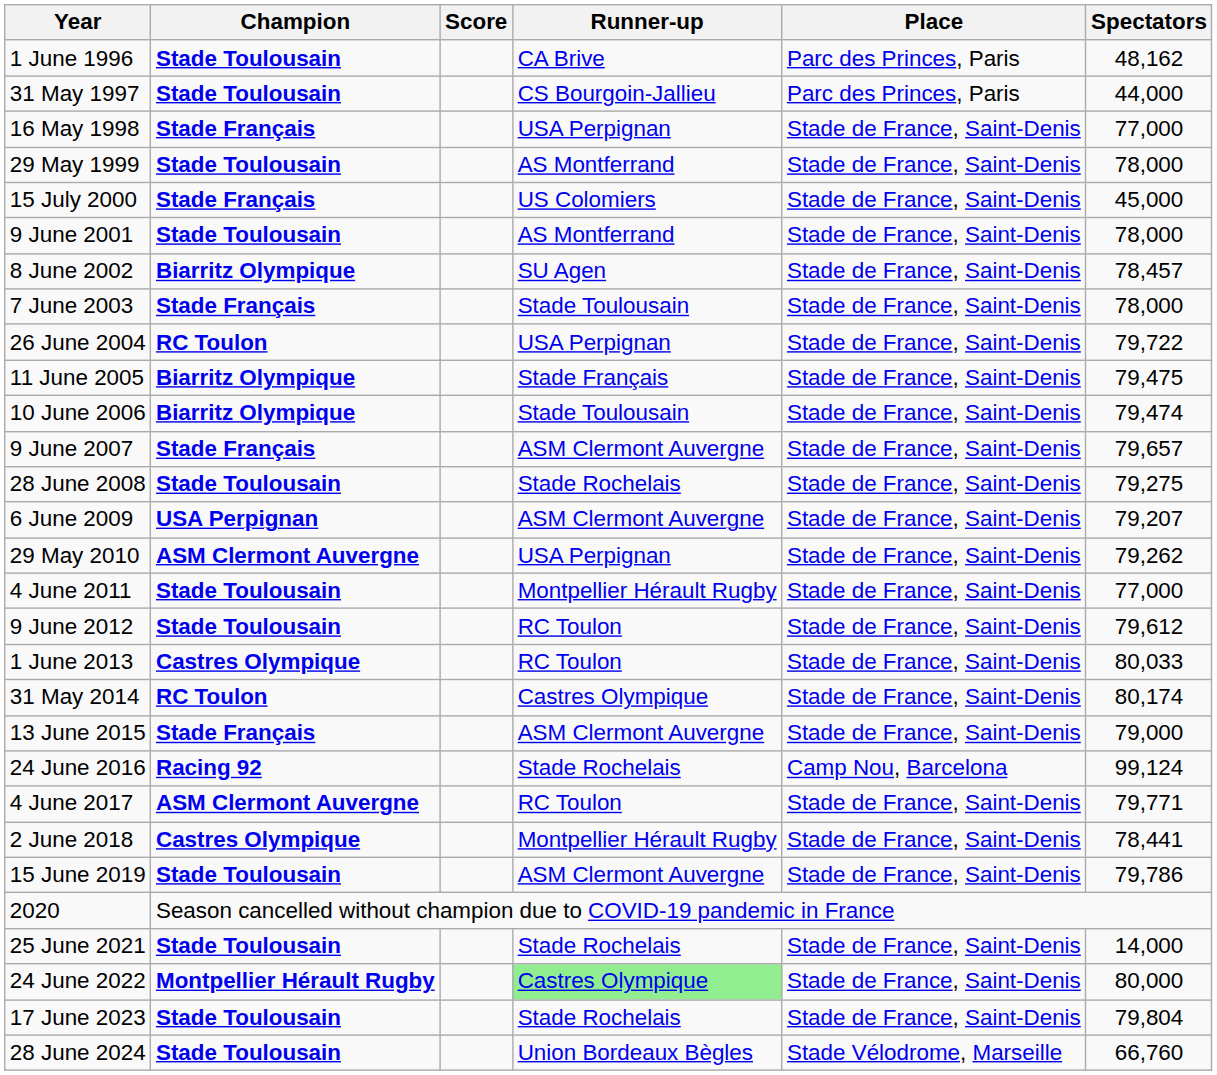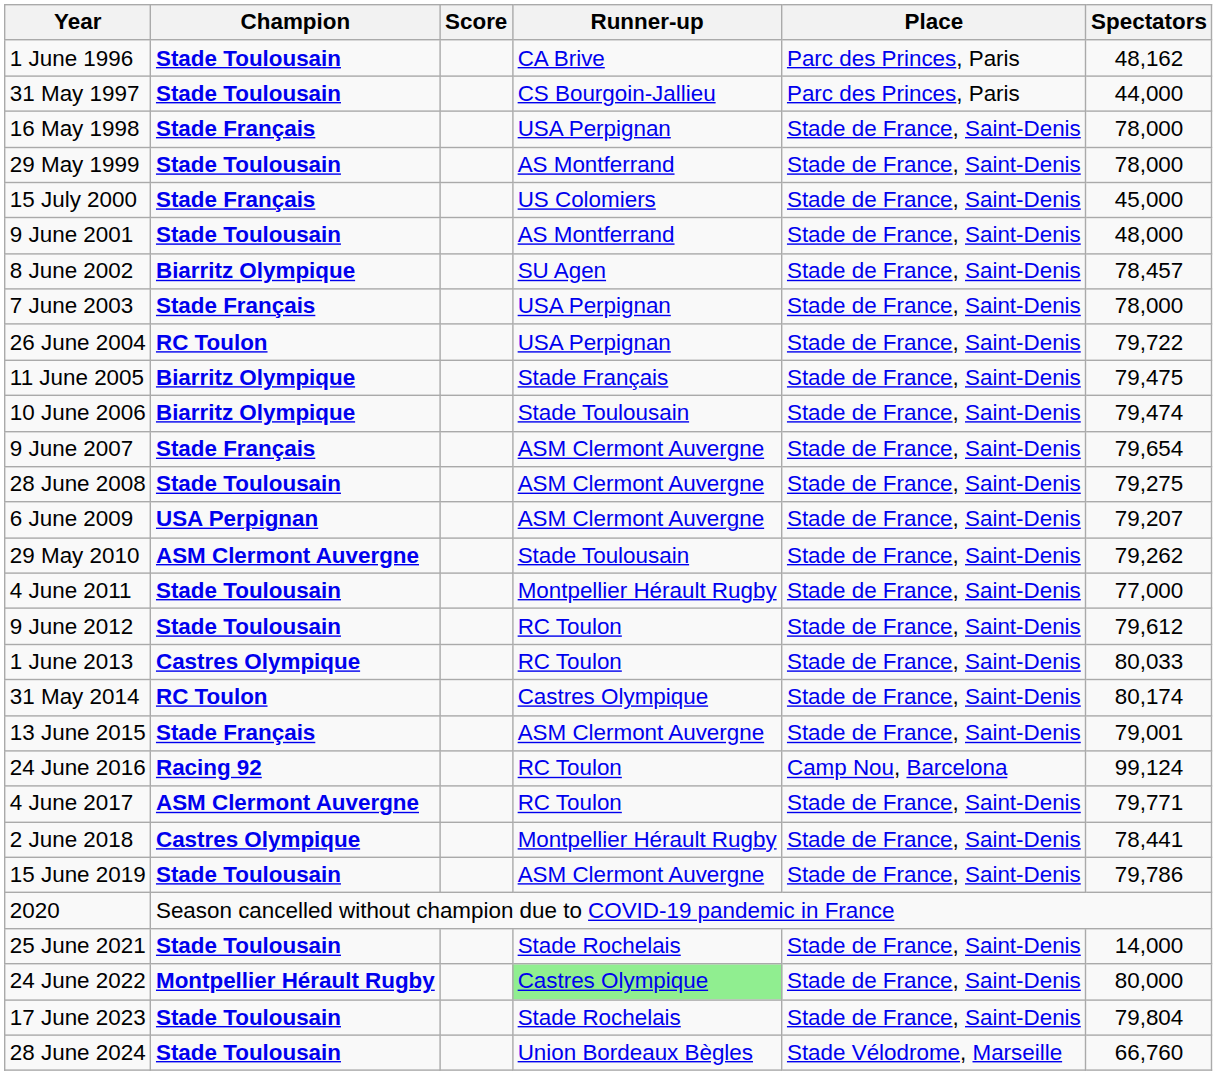16 May 1998 | Spectators: 77,000 -> 78,000
9 June 2001 | Spectators: 78,000 -> 48,000
7 June 2003 | Runner-up: Stade Toulousain -> USA Perpignan
9 June 2007 | Spectators: 79,657 -> 79,654
28 June 2008 | Runner-up: Stade Rochelais -> ASM Clermont Auvergne
29 May 2010 | Runner-up: USA Perpignan -> Stade Toulousain
13 June 2015 | Spectators: 79,000 -> 79,001
24 June 2016 | Runner-up: Stade Rochelais -> RC Toulon
